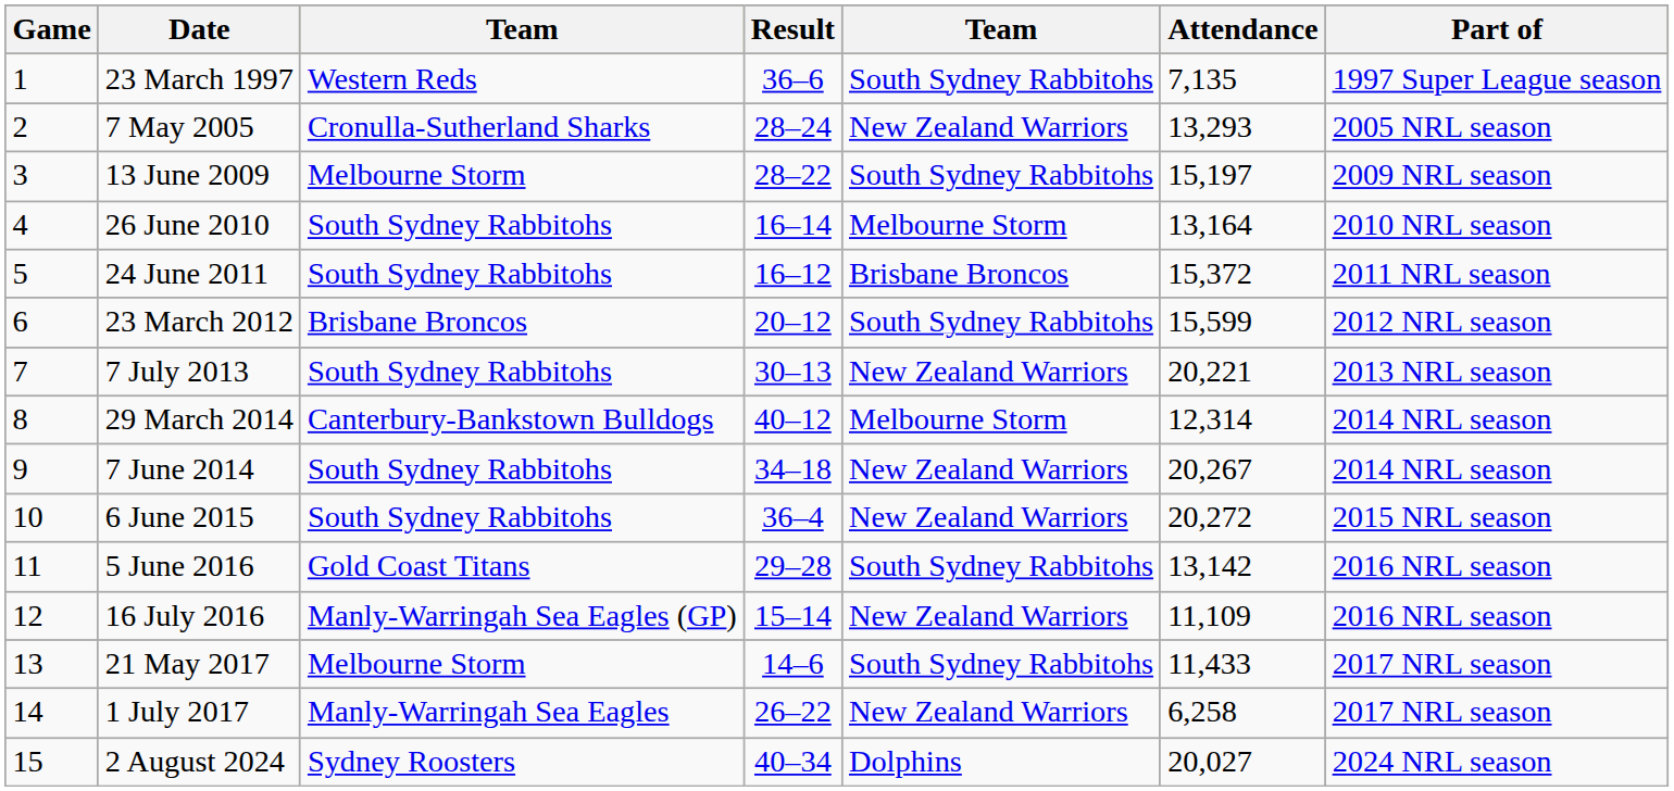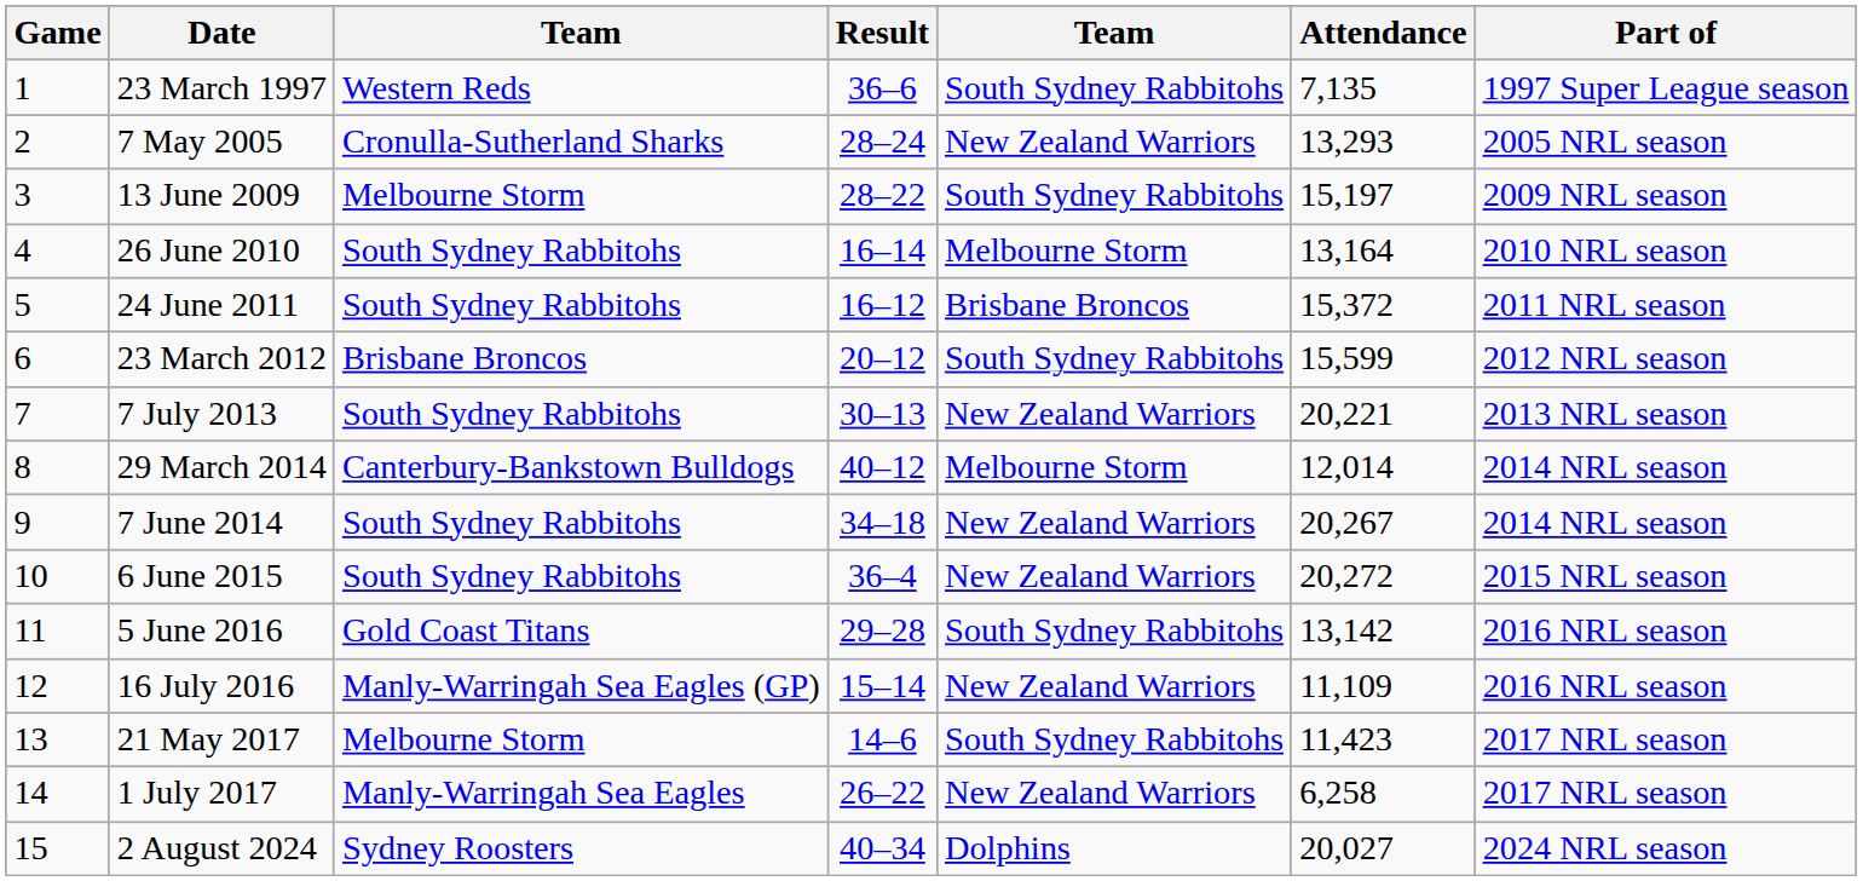29 March 2014 | Attendance: 12,314 -> 12,014
21 May 2017 | Attendance: 11,433 -> 11,423
